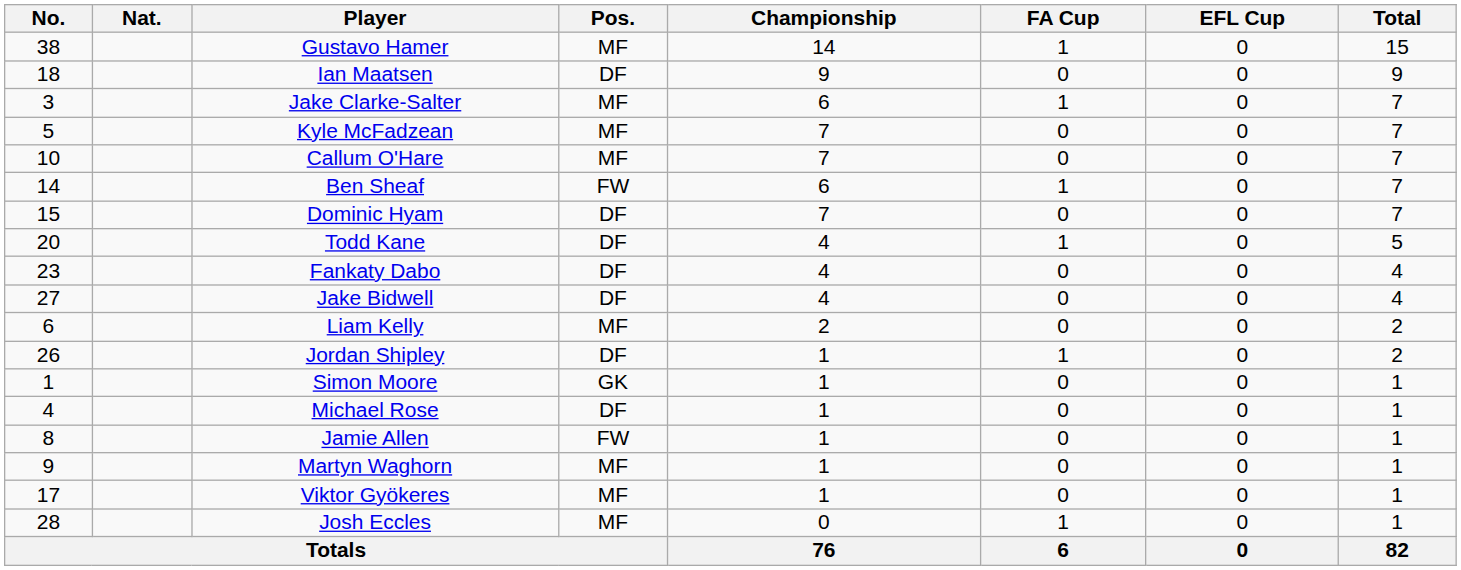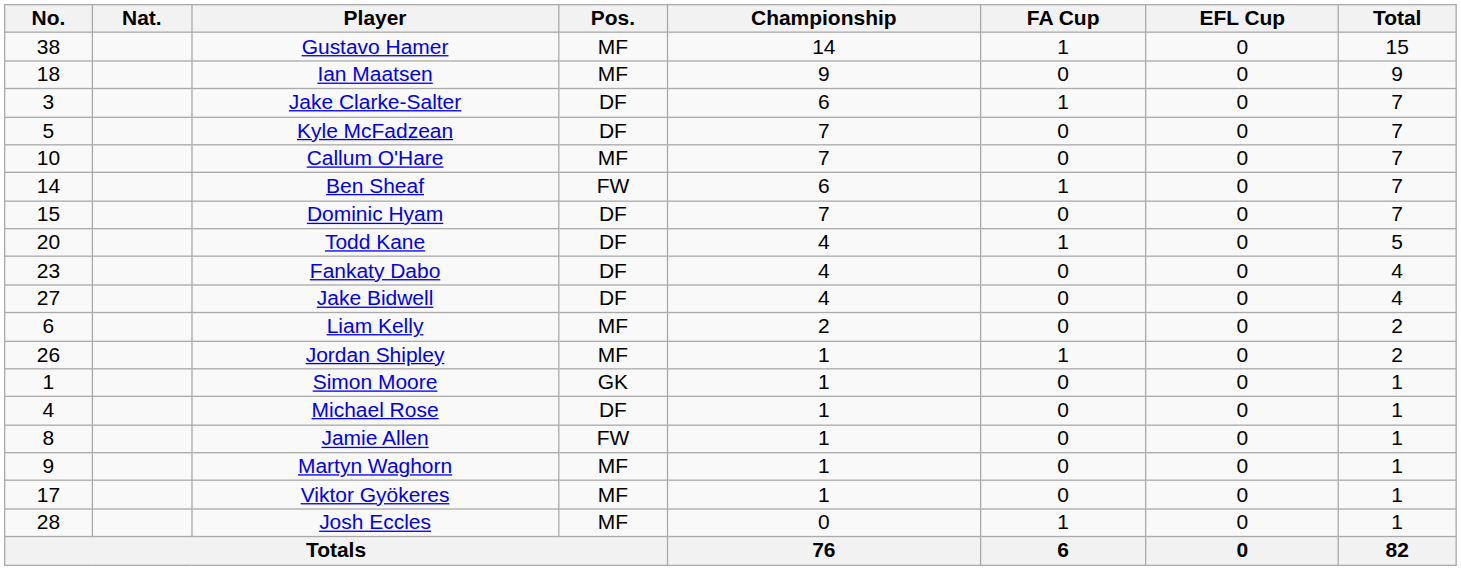Ian Maatsen | Pos.: DF -> MF
Jake Clarke-Salter | Pos.: MF -> DF
Kyle McFadzean | Pos.: MF -> DF
Jordan Shipley | Pos.: DF -> MF
